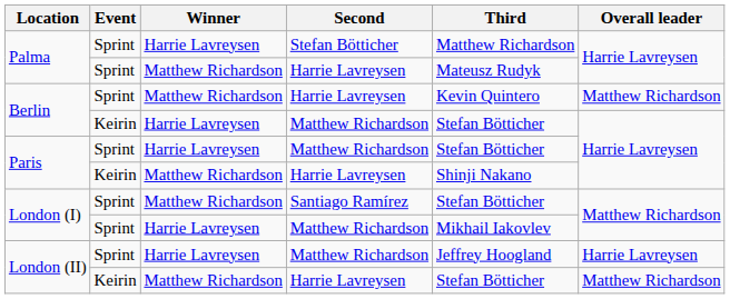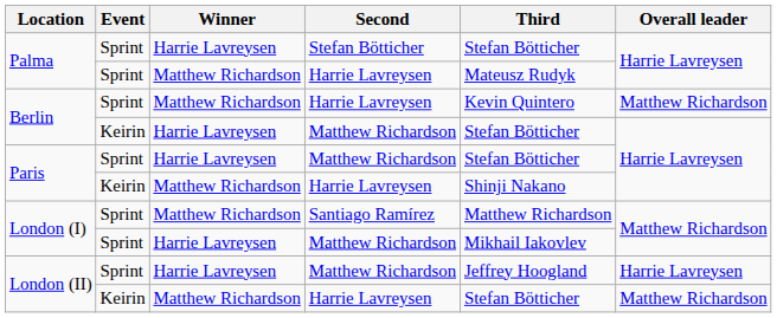Palma / Stefan Bötticher | Third: Matthew Richardson -> Stefan Bötticher
London (I) / Santiago Ramírez | Third: Stefan Bötticher -> Matthew Richardson
